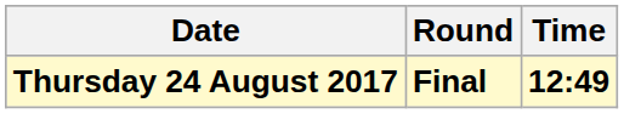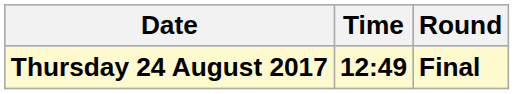columns swapped: Time <-> Round
